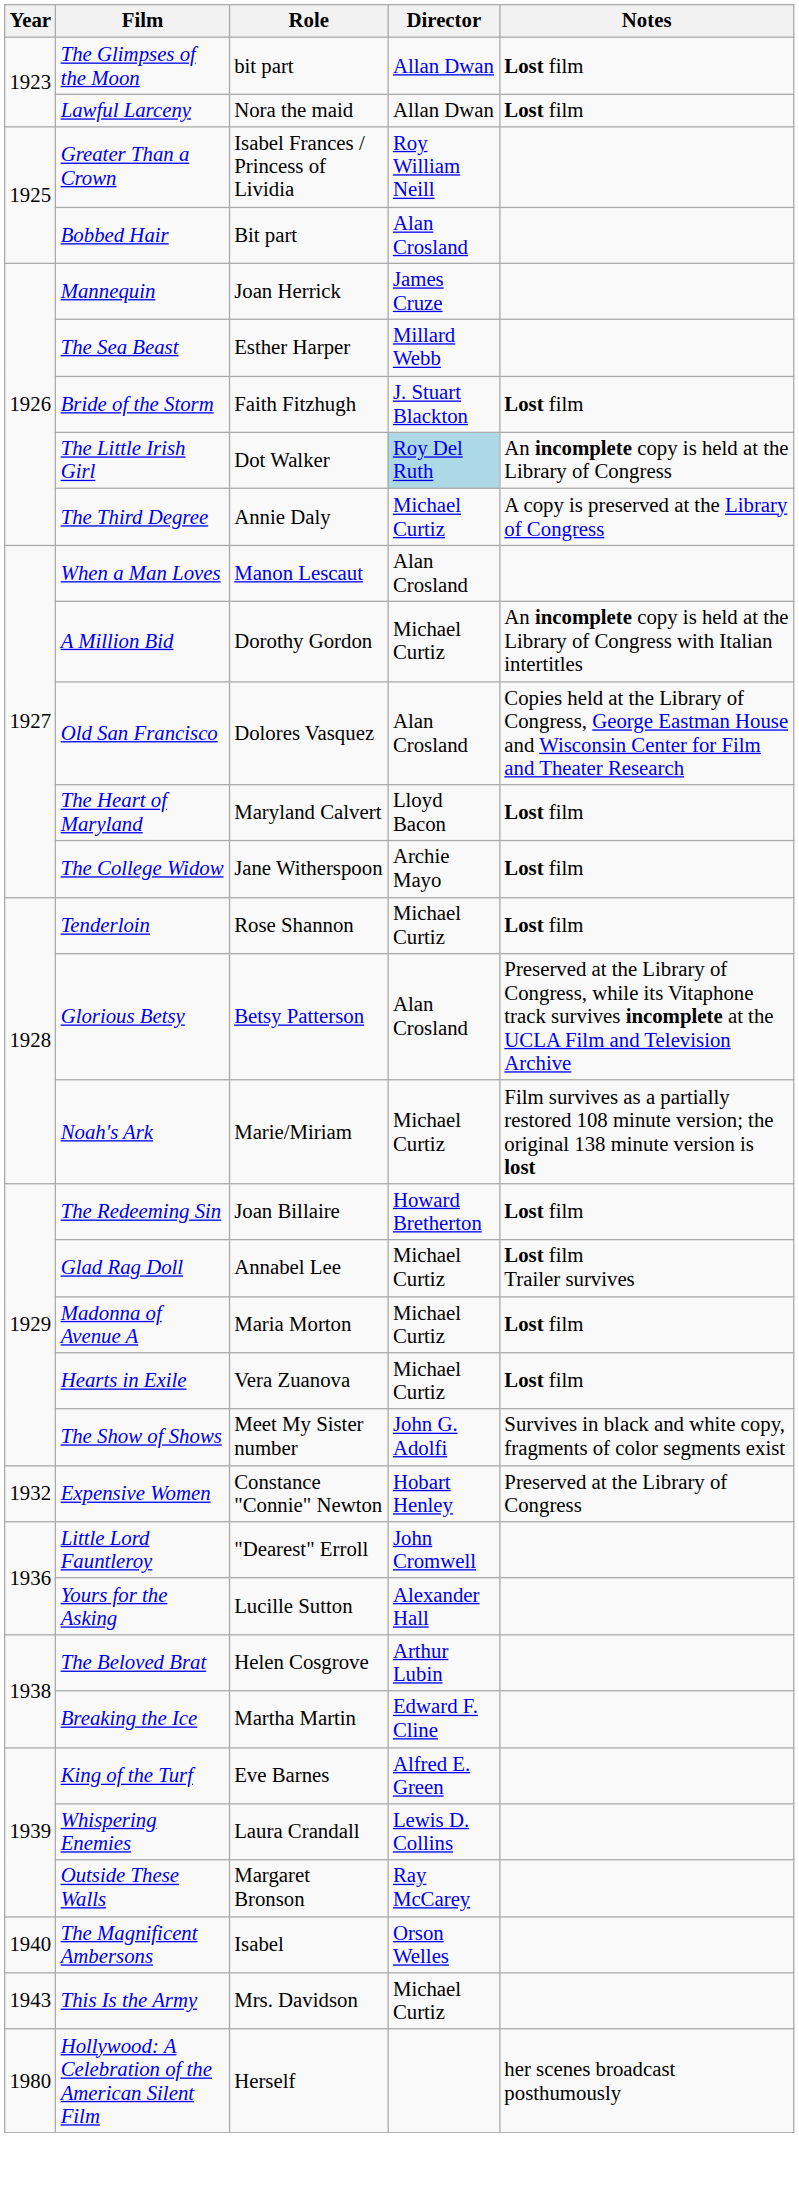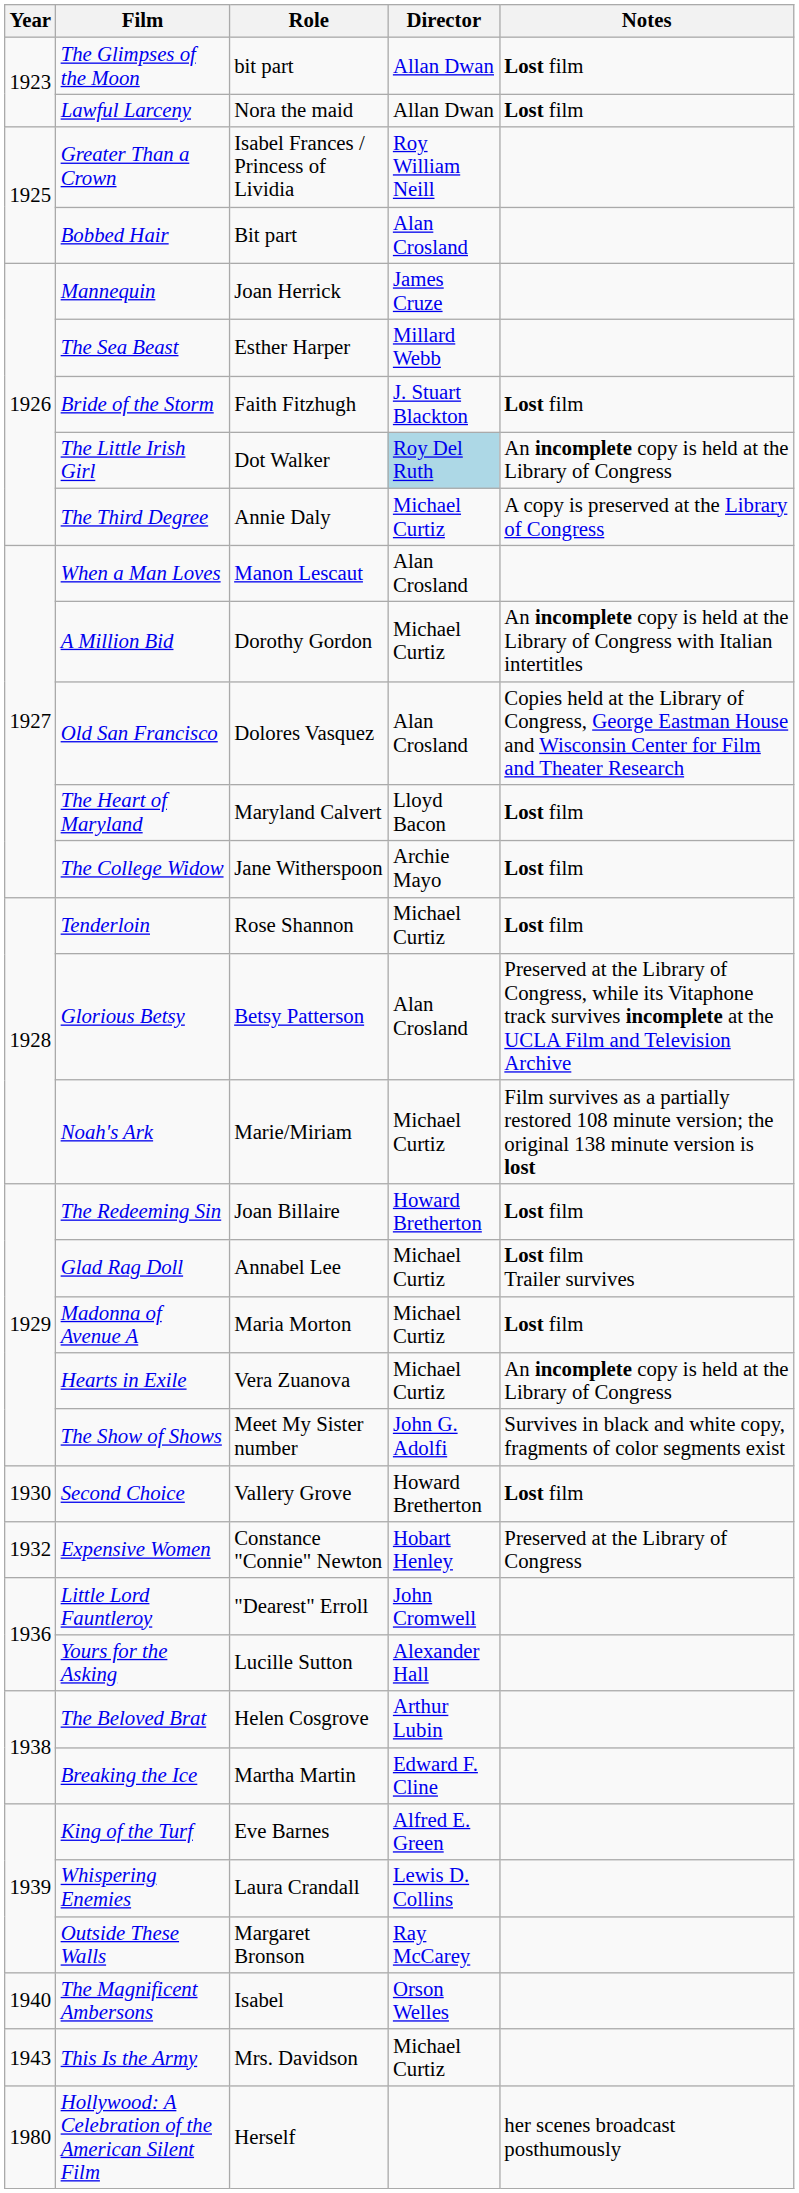Hearts in Exile | Notes: Lost film -> An incomplete copy is held at the Library of Congress
+ row: 1930 | Second Choice | Vallery Grove | Howard Bretherton | Lost film
